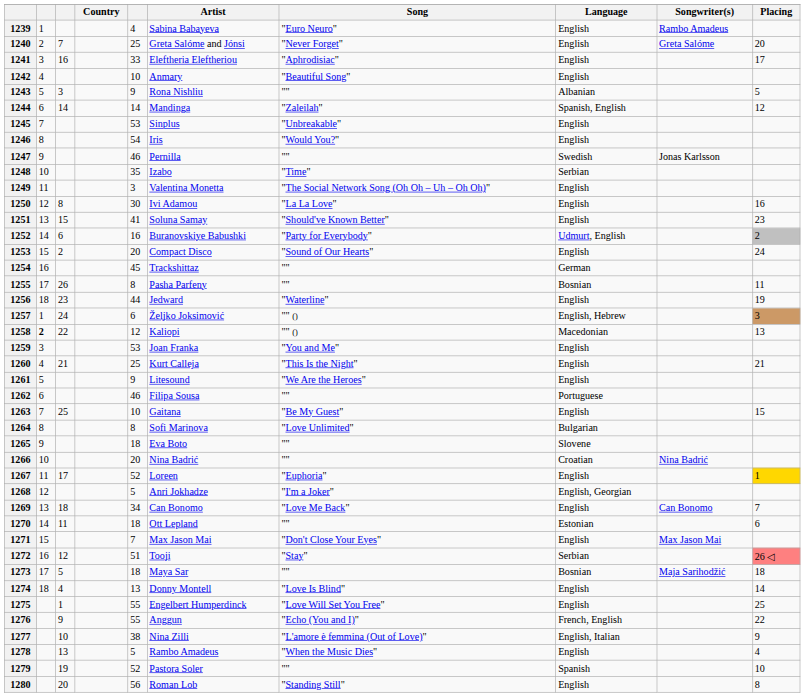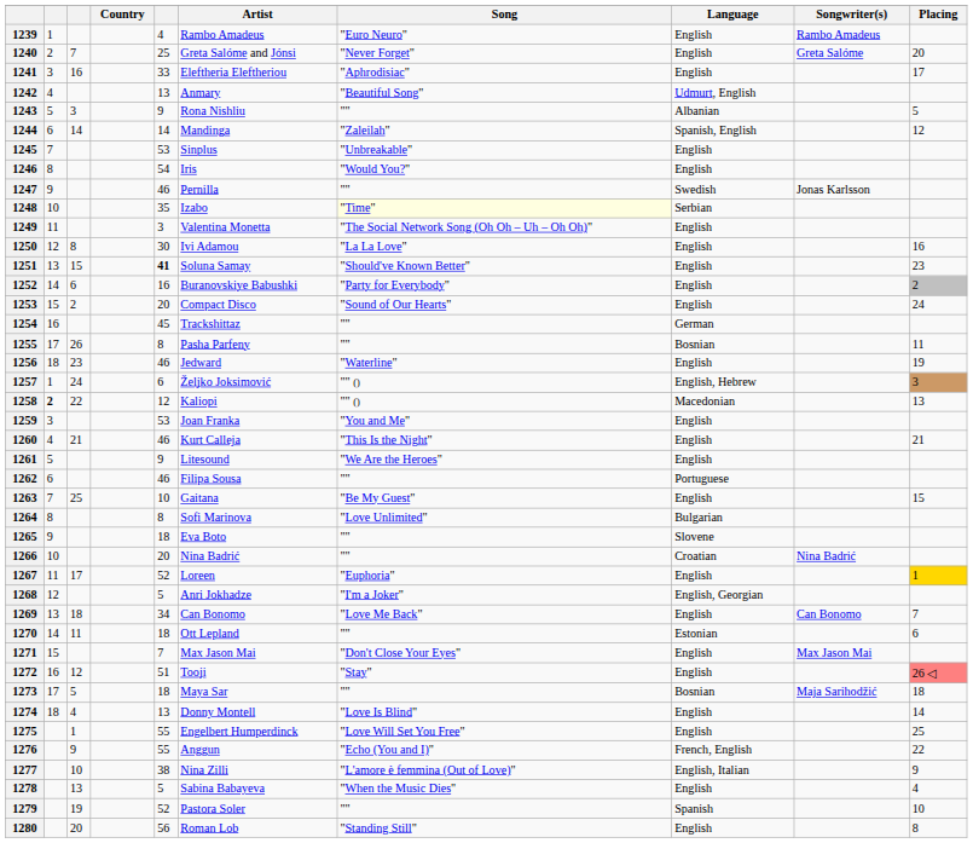1239 | Artist: Sabina Babayeva -> Rambo Amadeus
1242 | column 5: 10 -> 13
1242 | Language: English -> Udmurt, English
1248 | Song: no background -> lightyellow background
1251 | column 5: normal -> bold
1252 | Language: Udmurt, English -> English
1256 | column 5: 44 -> 46
1260 | column 5: 25 -> 46
1272 | Language: Serbian -> English
1278 | Artist: Rambo Amadeus -> Sabina Babayeva
